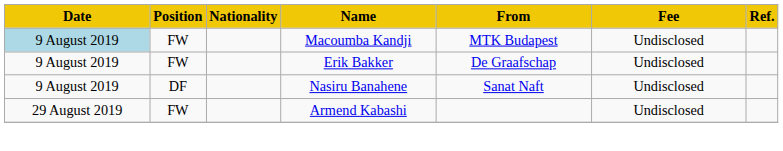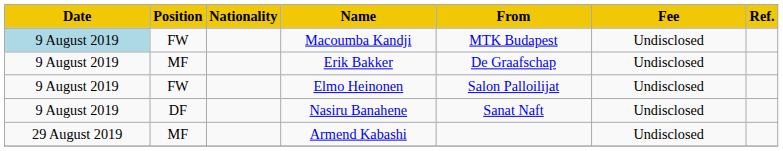Erik Bakker | Position: FW -> MF
+ row: 9 August 2019 | FW | Elmo Heinonen | Salon Palloilijat | Undisclosed
Armend Kabashi | Position: FW -> MF
